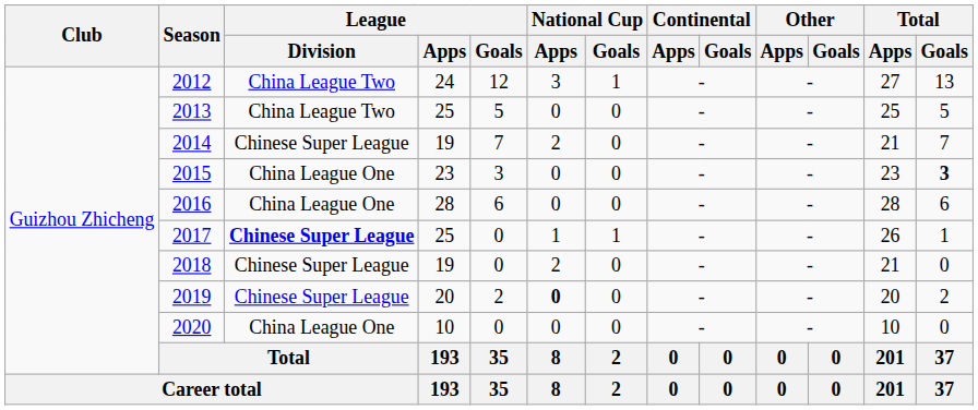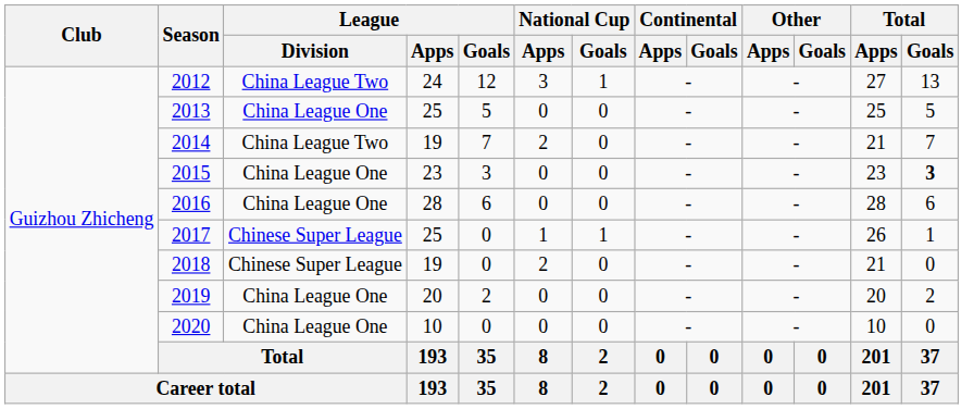2013 | League / Division: China League Two -> China League One
2014 | League / Division: Chinese Super League -> China League Two
2017 | League / Division: bold -> normal
2019 | League / Division: Chinese Super League -> China League One
2019 | National Cup / Apps: bold -> normal
